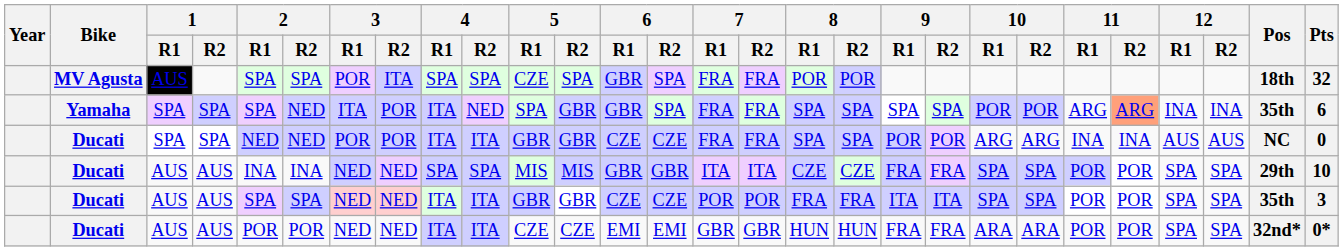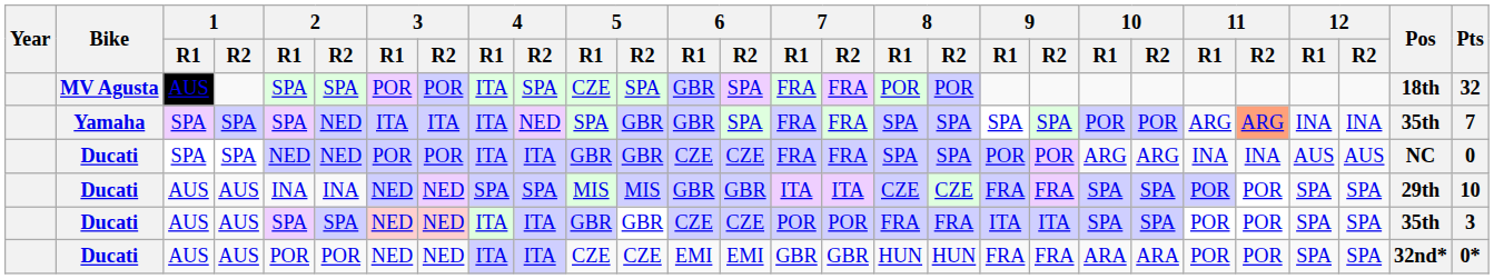MV Agusta | 3 / R2: ITA -> POR
MV Agusta | 4 / R1: SPA -> ITA
Yamaha | 3 / R2: POR -> ITA
Yamaha | Pts: 6 -> 7
